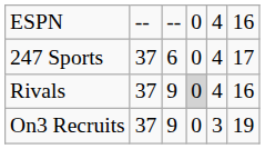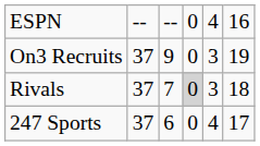rows swapped: On3 Recruits <-> 247 Sports
Rivals | column 3: 9 -> 7
Rivals | column 5: 4 -> 3
Rivals | column 6: 16 -> 18
